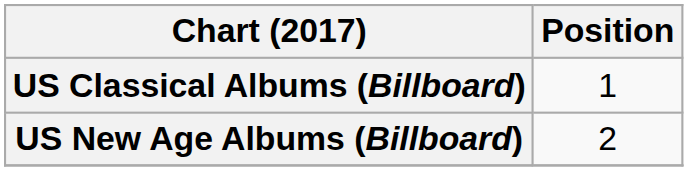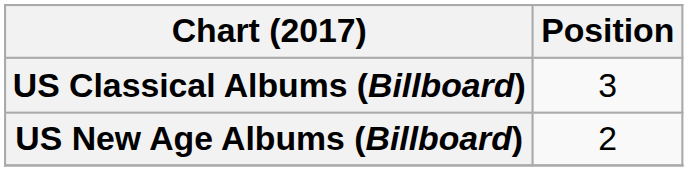US Classical Albums (Billboard) | Position: 1 -> 3
